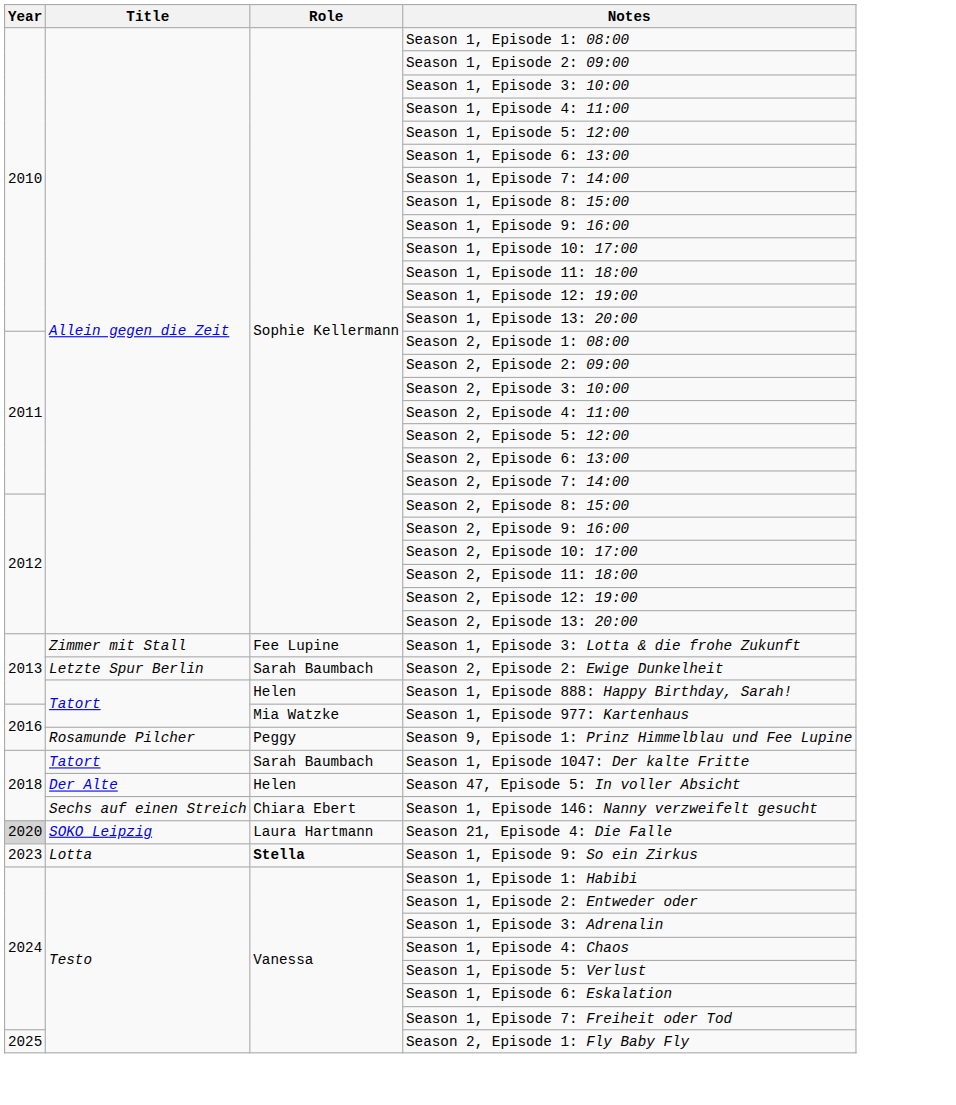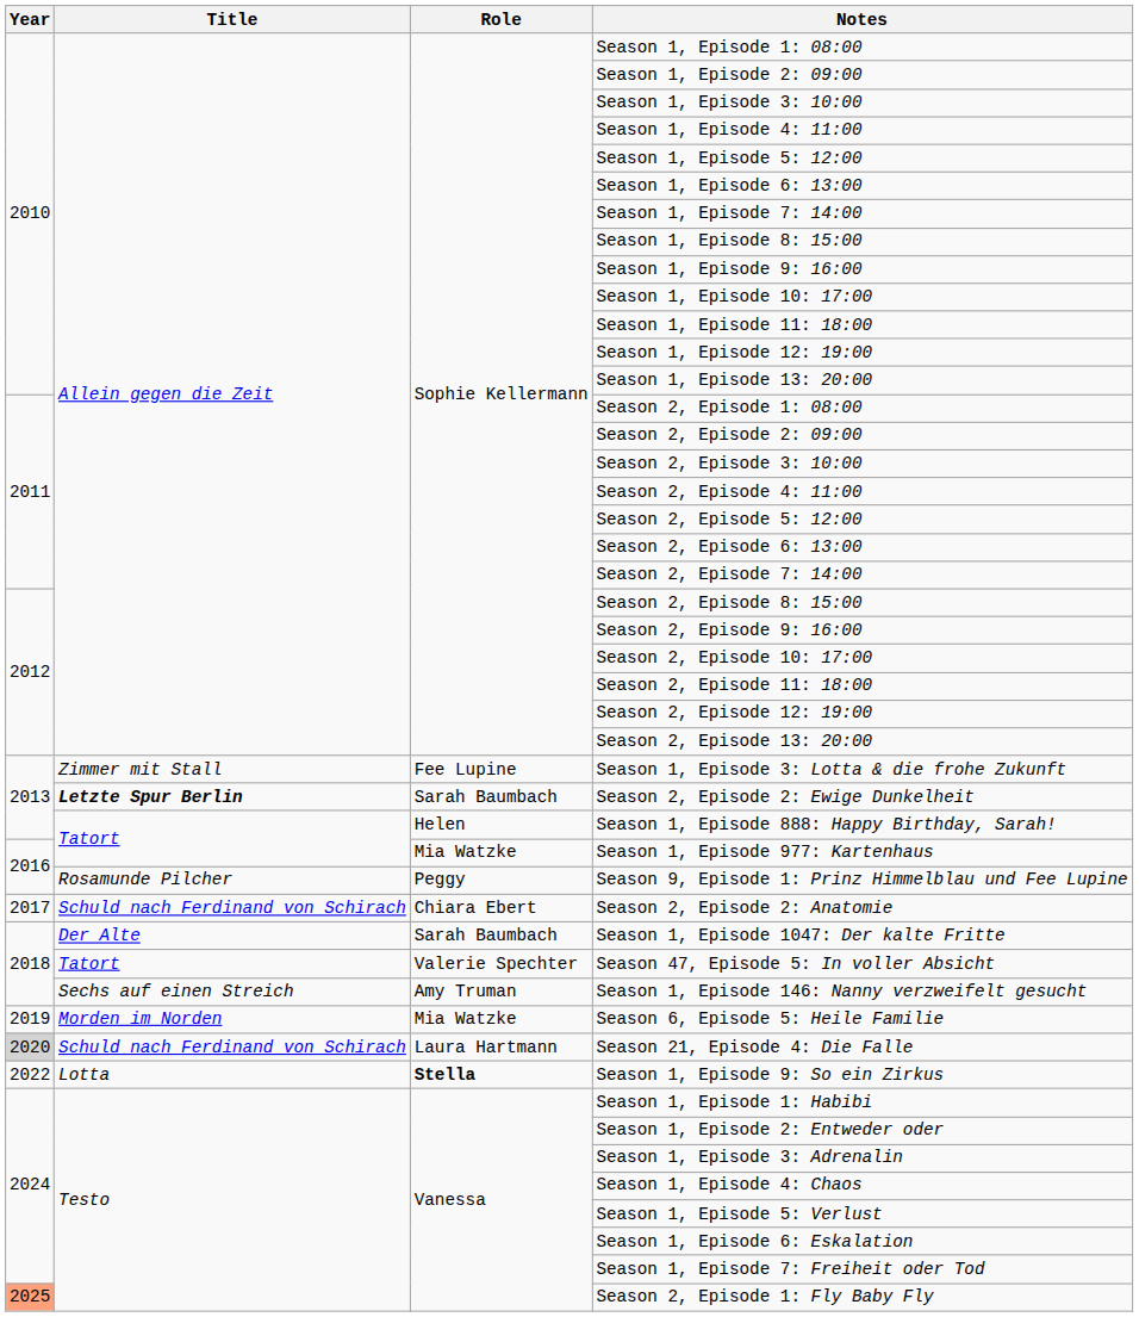Season 2, Episode 2: Ewige Dunkelheit | Title: normal -> bold
+ row: 2017 | Schuld nach Ferdinand von Schirach | Chiara Ebert | Season 2, Episode 2: Anatomie
Season 1, Episode 1047: Der kalte Fritte | Title: Tatort -> Der Alte
Season 47, Episode 5: In voller Absicht | Title: Der Alte -> Tatort
Season 47, Episode 5: In voller Absicht | Role: Helen -> Valerie Spechter
Season 1, Episode 146: Nanny verzweifelt gesucht | Role: Chiara Ebert -> Amy Truman
+ row: 2019 | Morden im Norden | Mia Watzke | Season 6, Episode 5: Heile Familie
Season 21, Episode 4: Die Falle | Title: SOKO Leipzig -> Schuld nach Ferdinand von Schirach
Season 1, Episode 9: So ein Zirkus | Year: 2023 -> 2022
Season 2, Episode 1: Fly Baby Fly | Year: no background -> lightsalmon background
